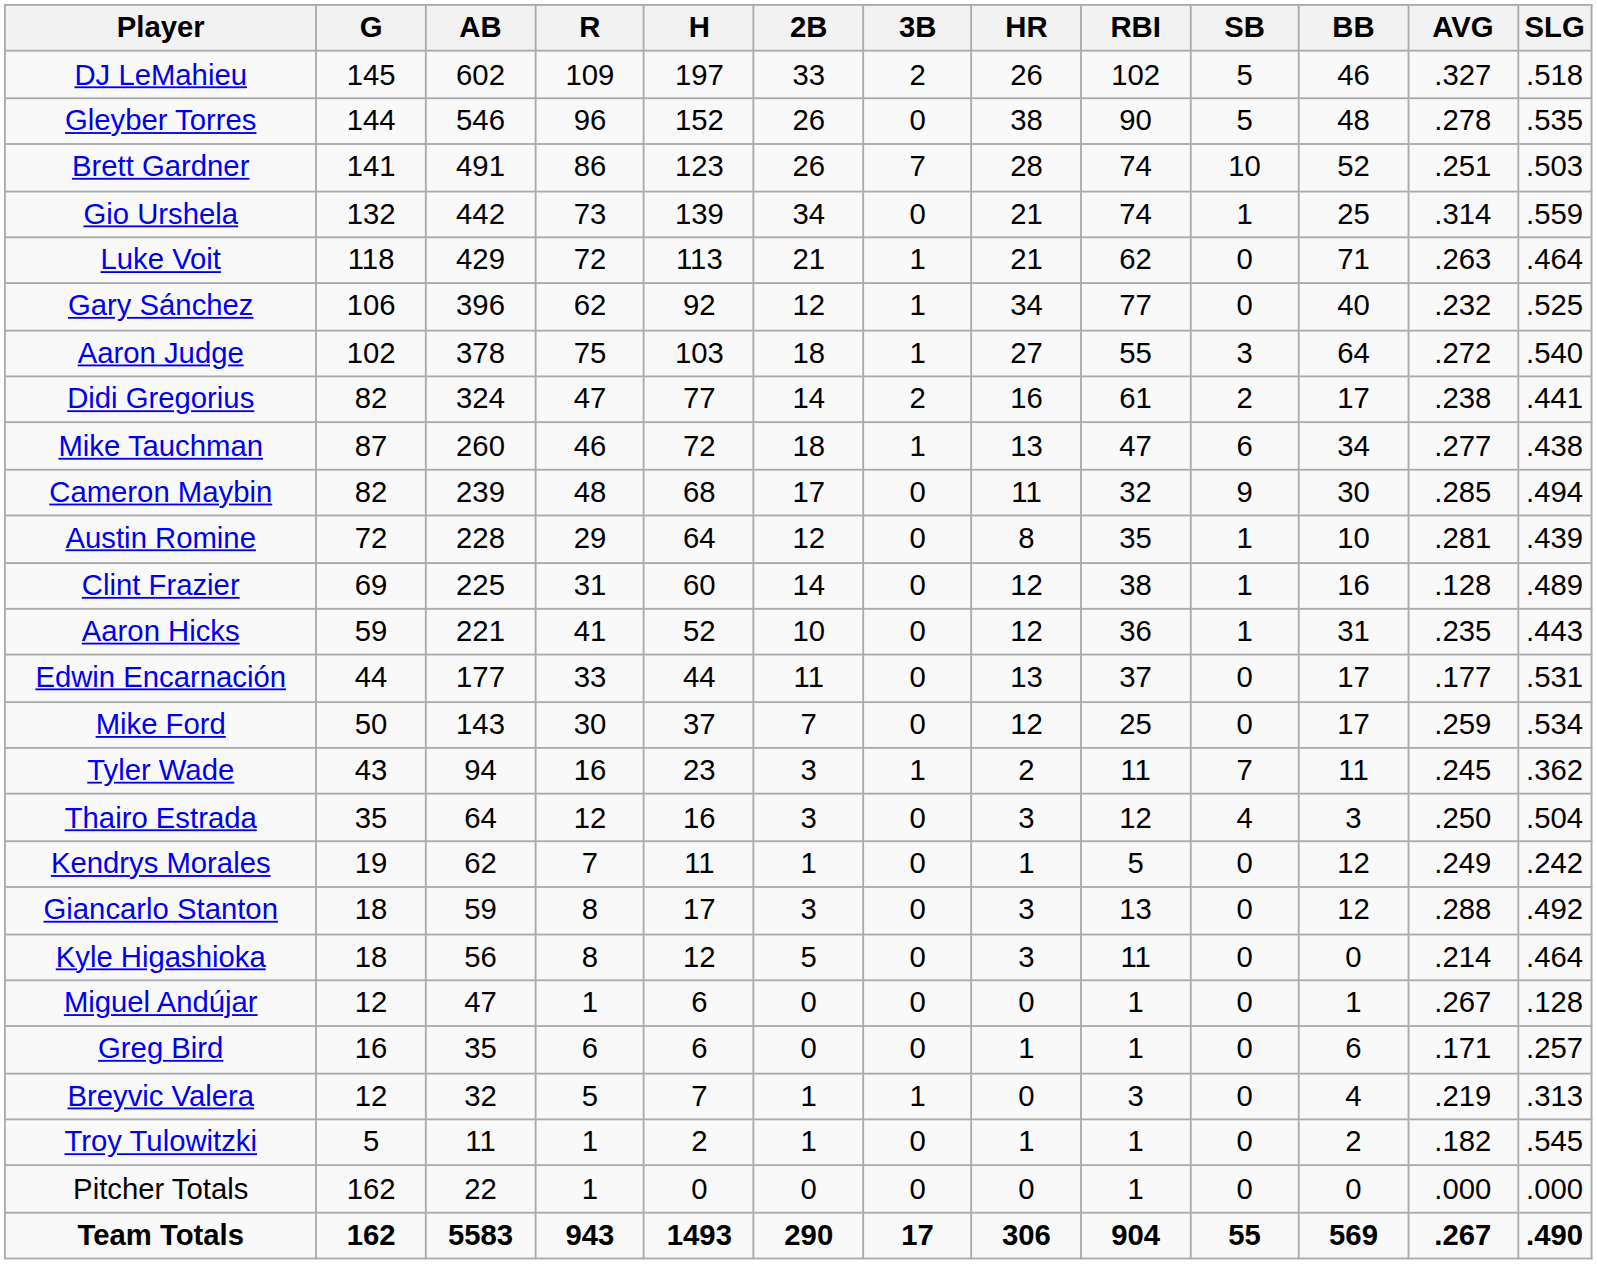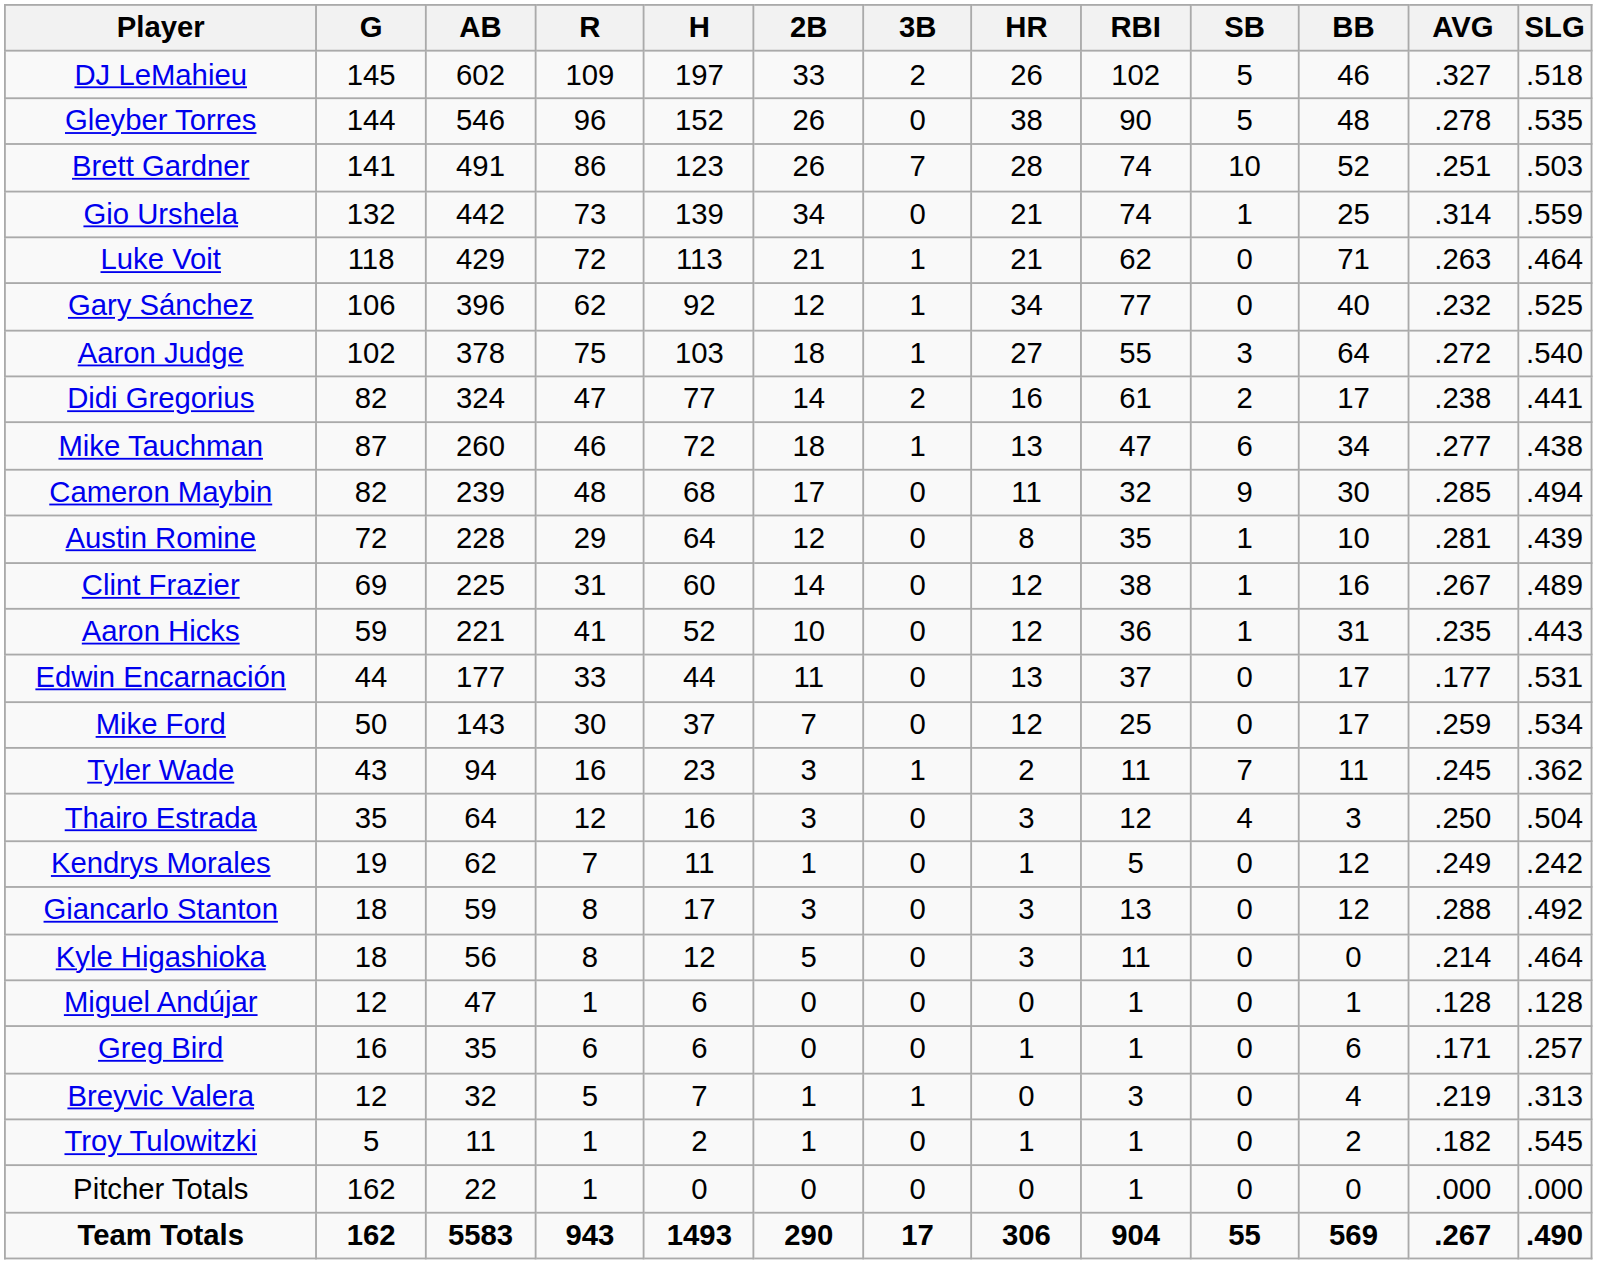Clint Frazier | AVG: .128 -> .267
Miguel Andújar | AVG: .267 -> .128
